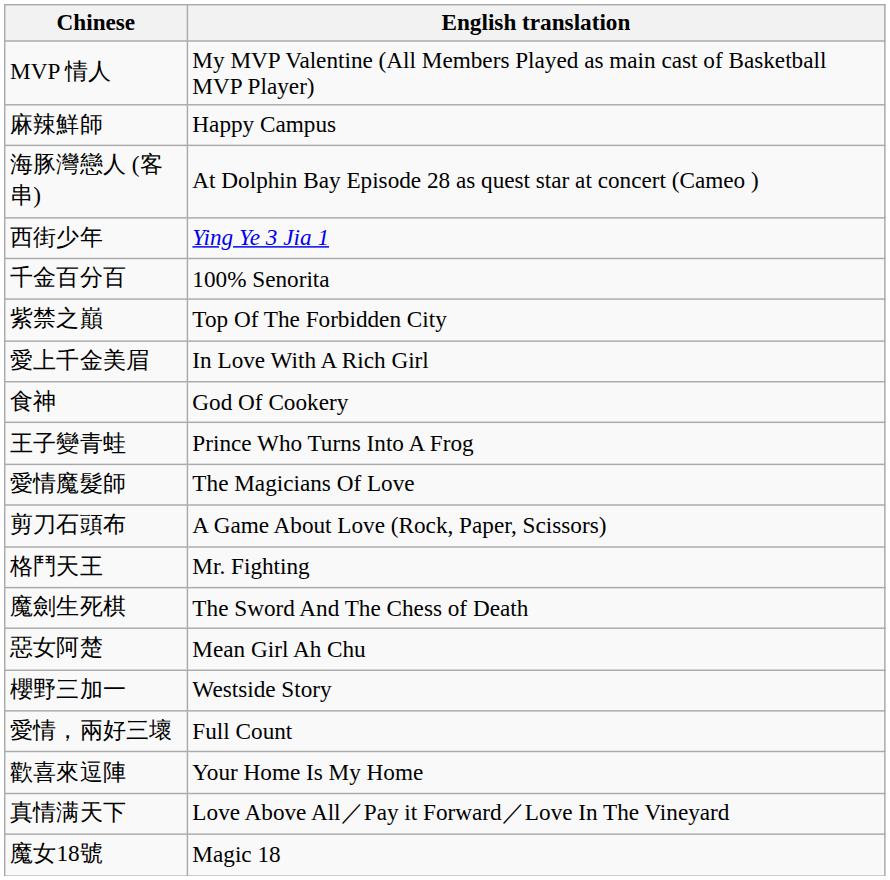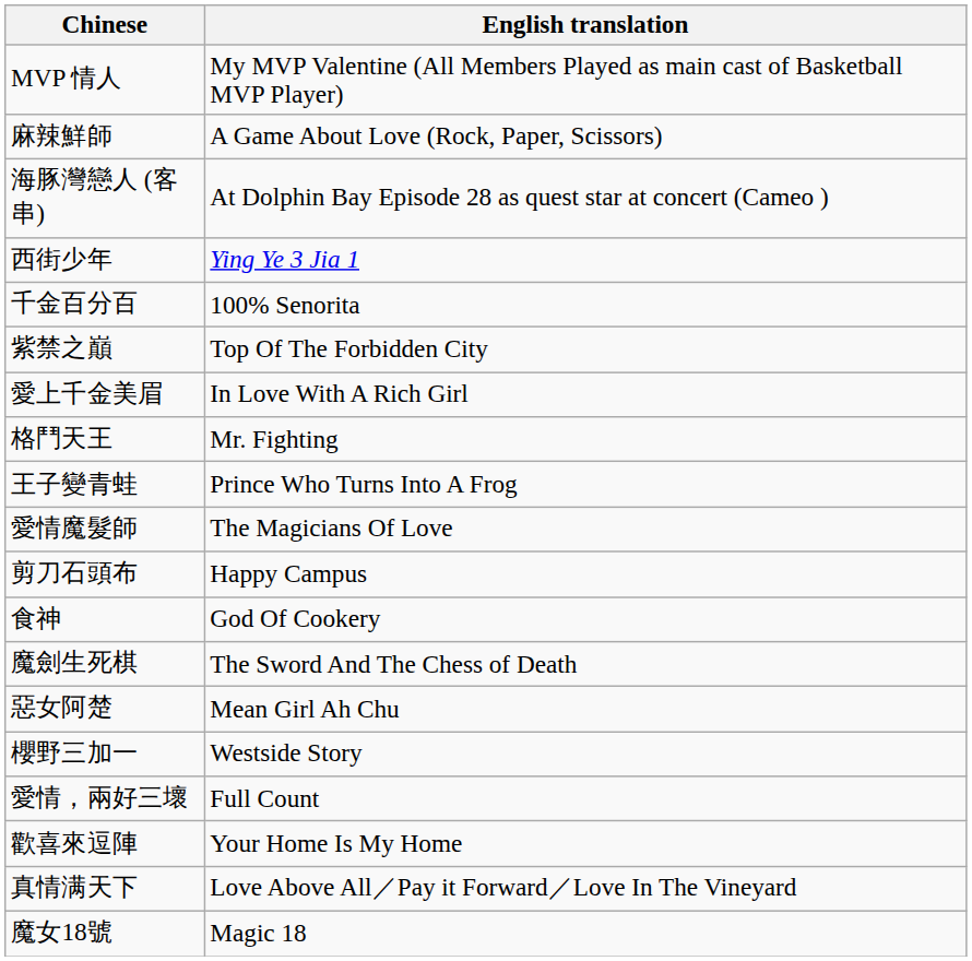麻辣鮮師 | English translation: Happy Campus -> A Game About Love (Rock, Paper, Scissors)
rows swapped: 格鬥天王 <-> 食神
剪刀石頭布 | English translation: A Game About Love (Rock, Paper, Scissors) -> Happy Campus
